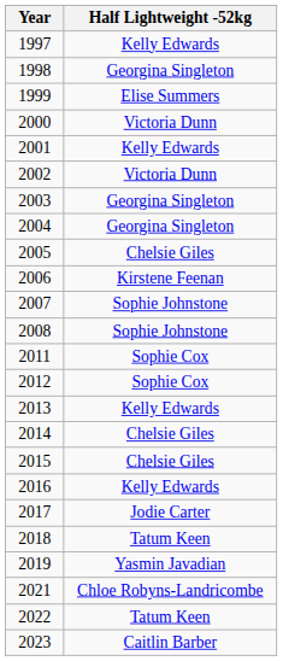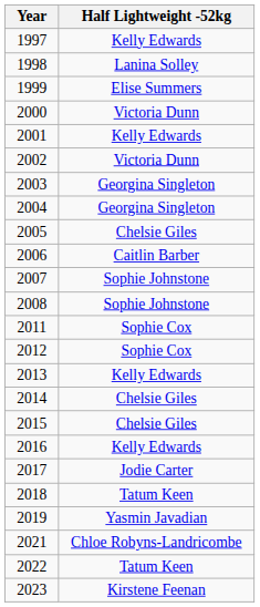1998 | Half Lightweight -52kg: Georgina Singleton -> Lanina Solley
2006 | Half Lightweight -52kg: Kirstene Feenan -> Caitlin Barber
2023 | Half Lightweight -52kg: Caitlin Barber -> Kirstene Feenan
